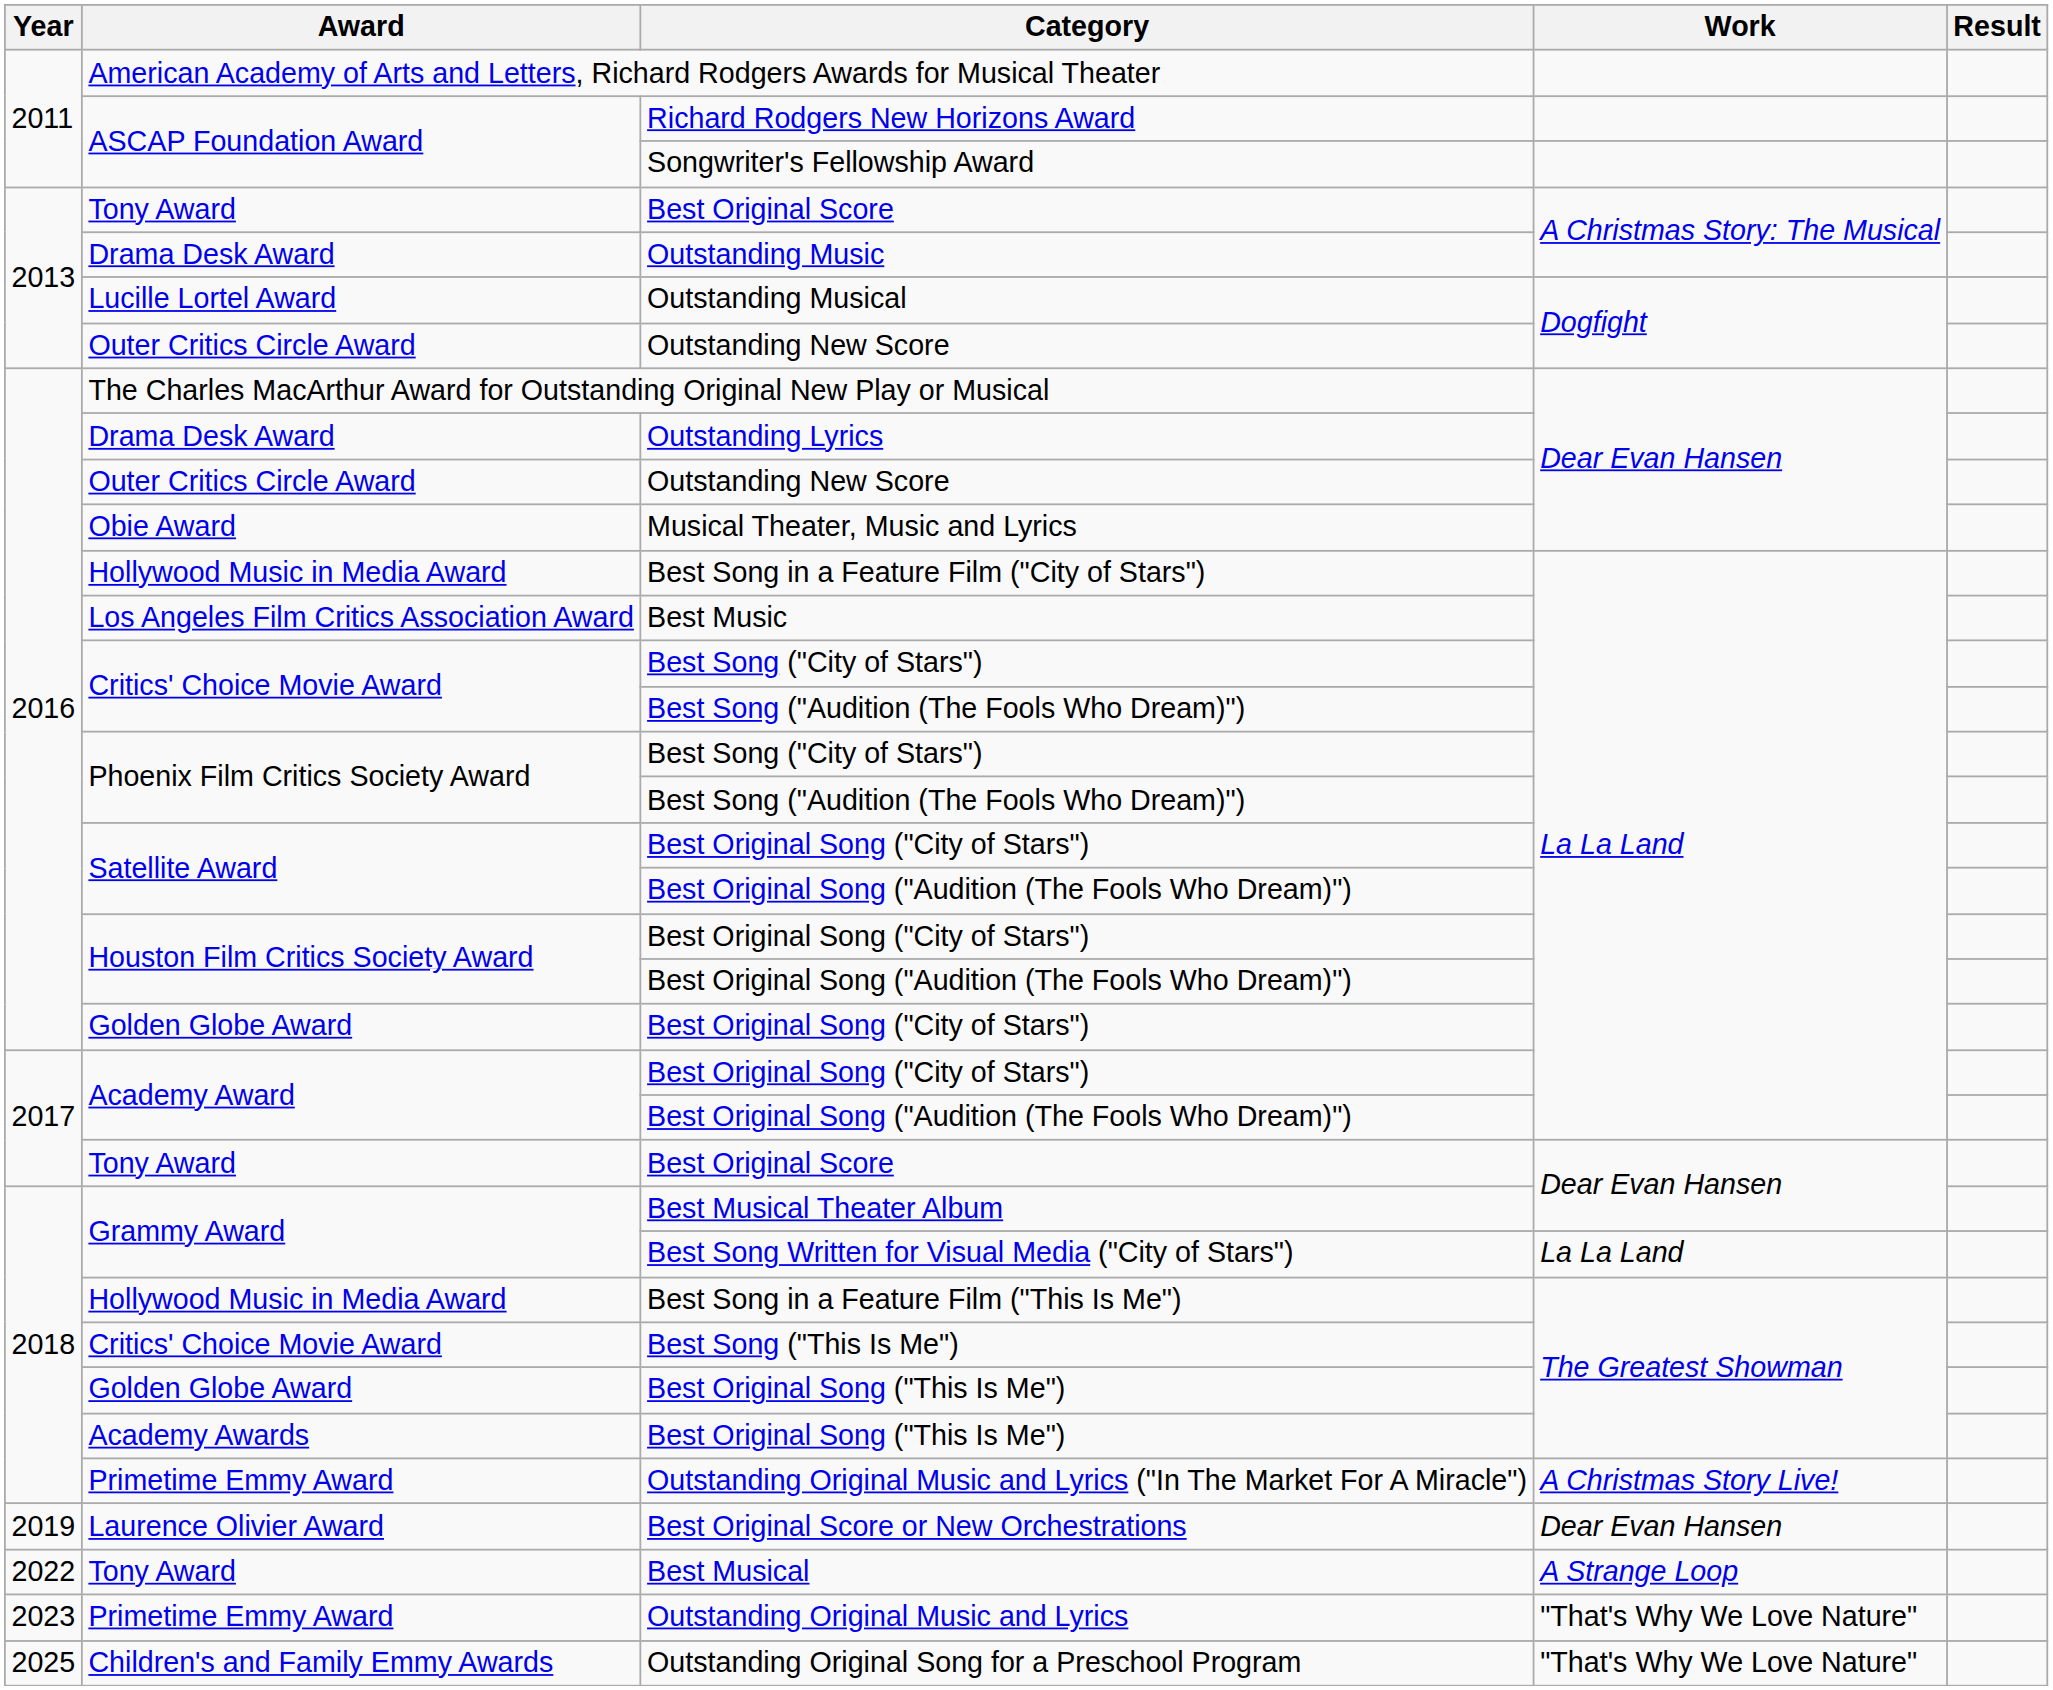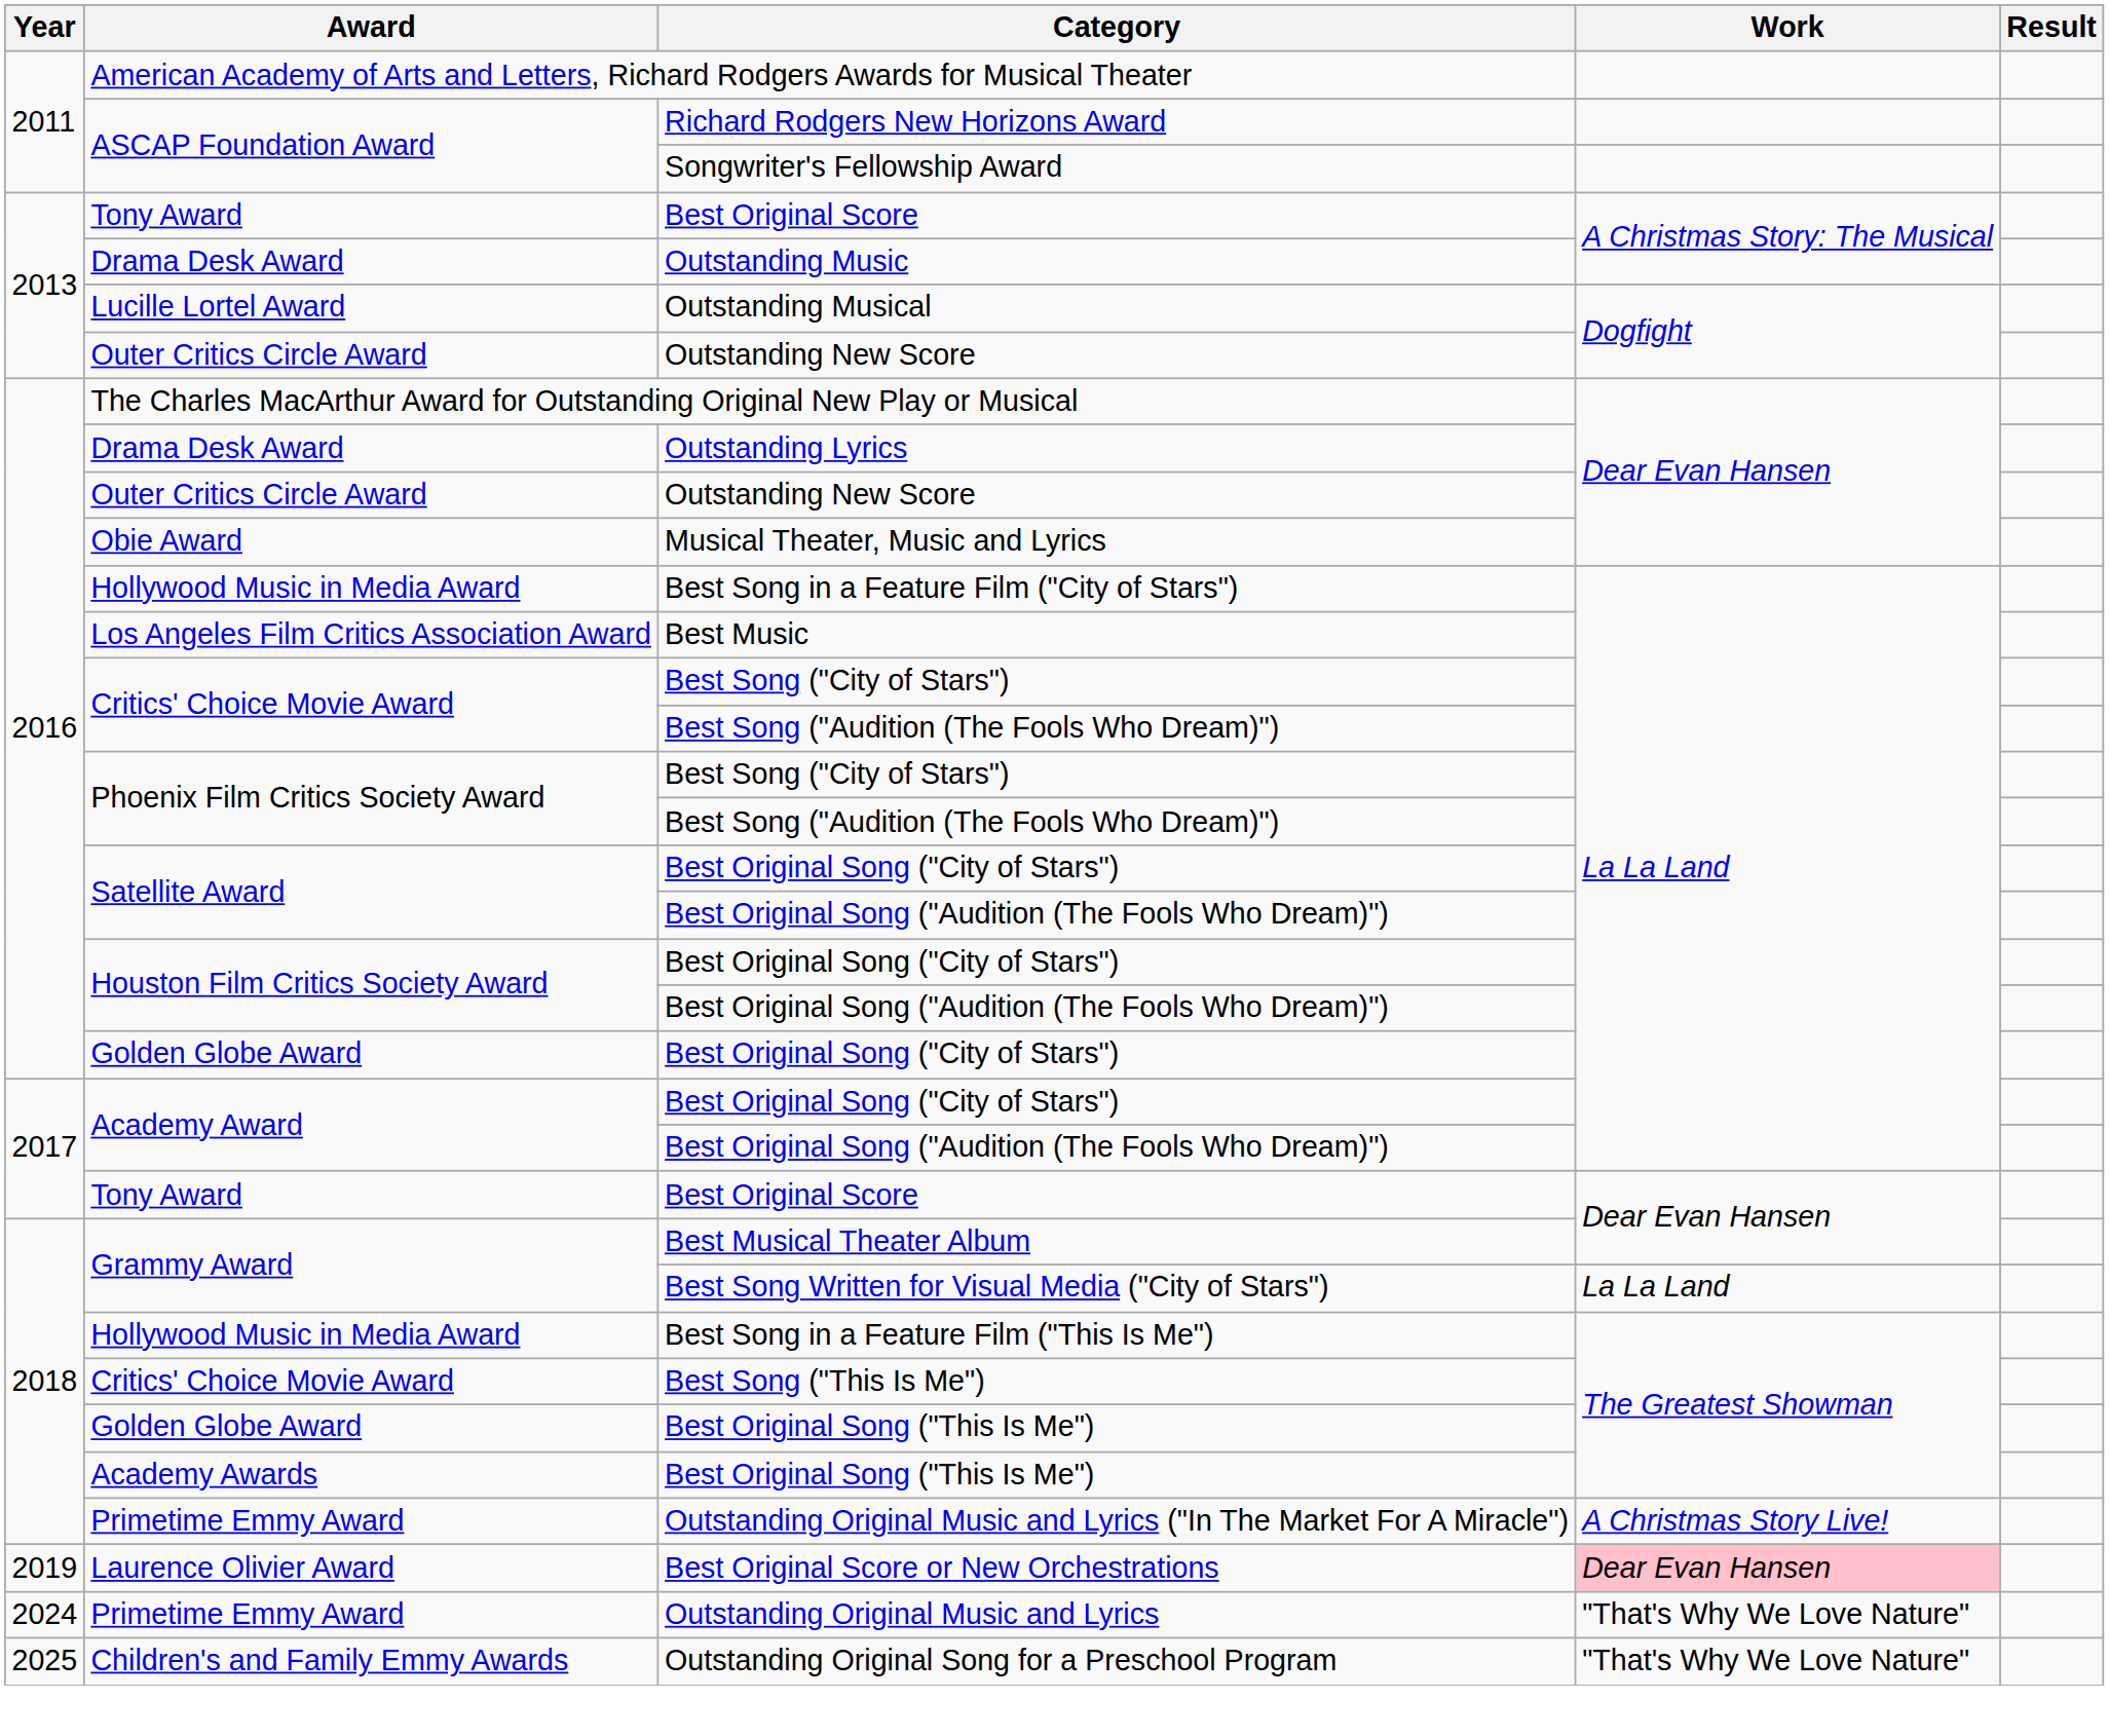Best Original Score or New Orchestrations | Work: no background -> pink background
- row: 2022 | Tony Award | Best Musical | A Strange Loop
Outstanding Original Music and Lyrics | Year: 2023 -> 2024
